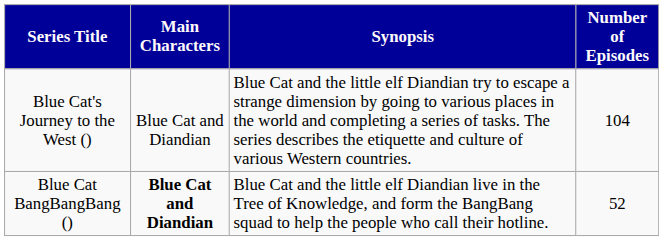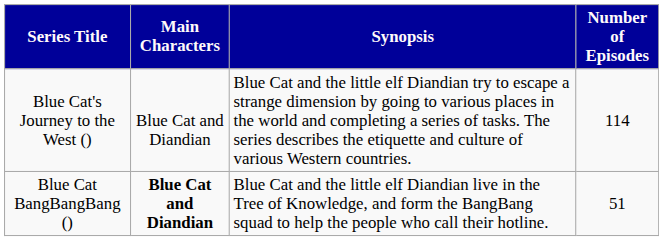Blue Cat's Journey to the West () | Number of Episodes: 104 -> 114
Blue Cat BangBangBang () | Number of Episodes: 52 -> 51
